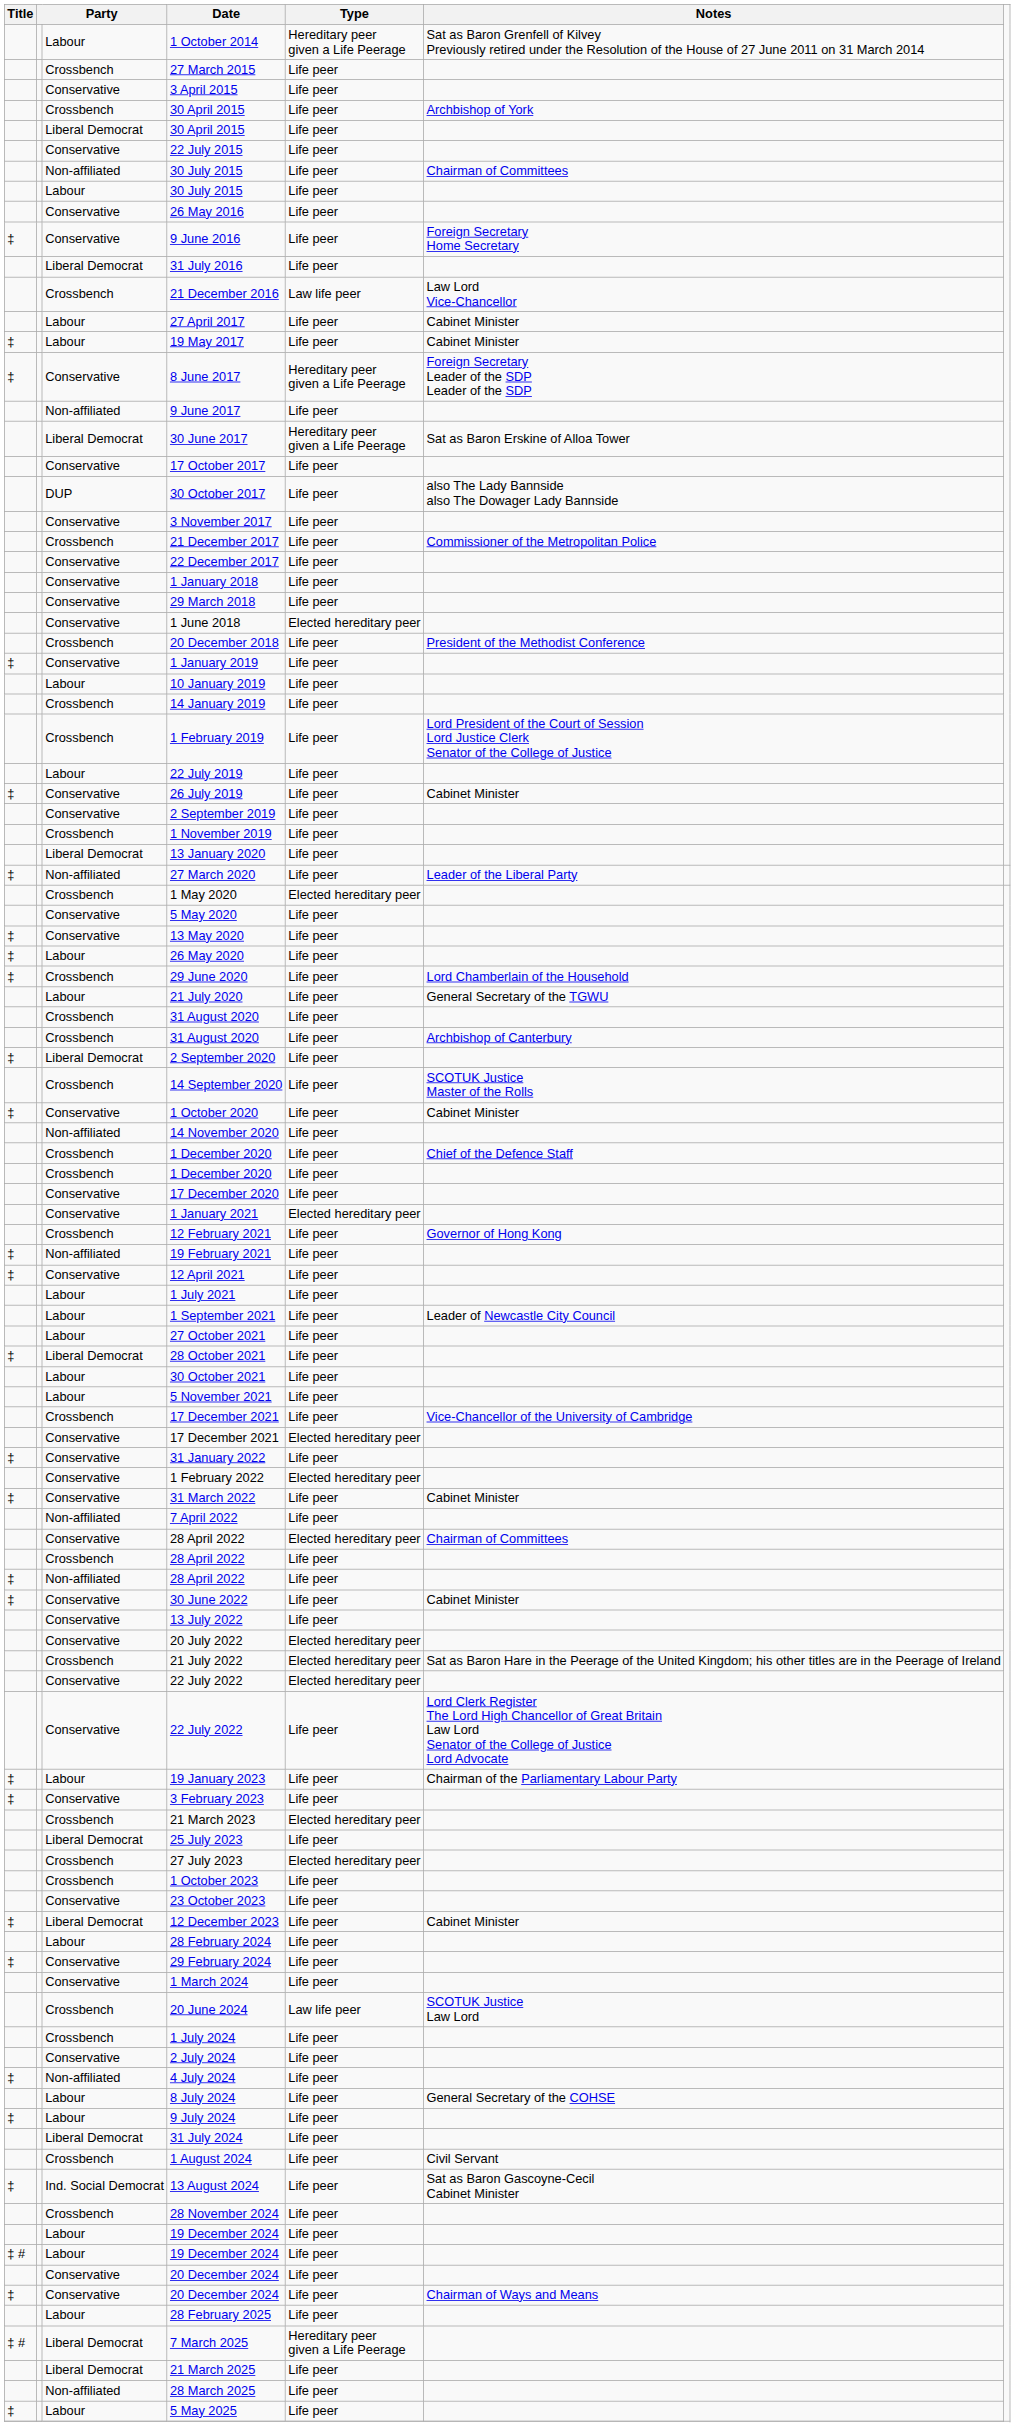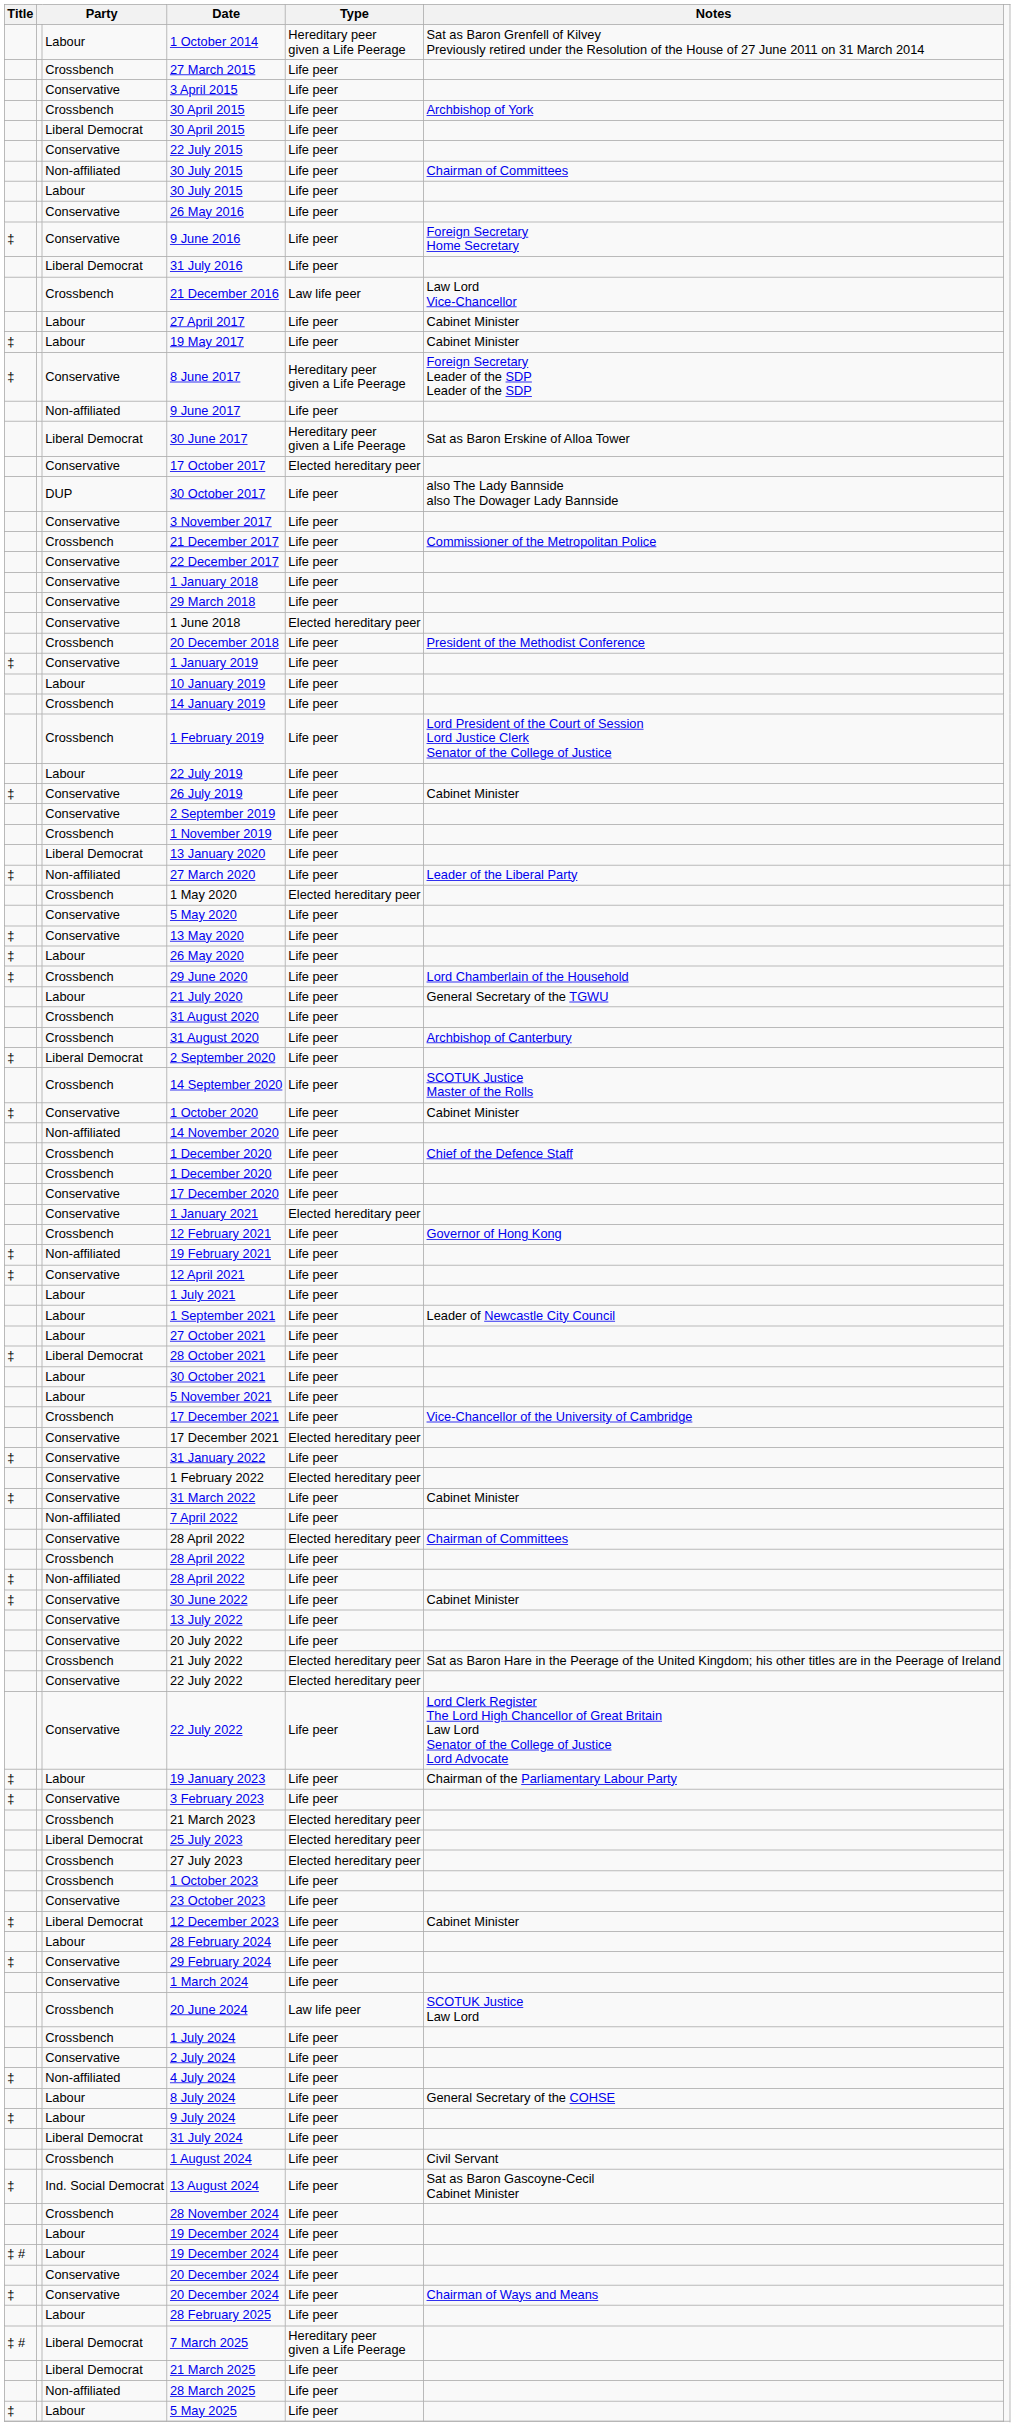17 October 2017 | Type: Life peer -> Elected hereditary peer
20 July 2022 | Type: Elected hereditary peer -> Life peer
25 July 2023 | Type: Life peer -> Elected hereditary peer
